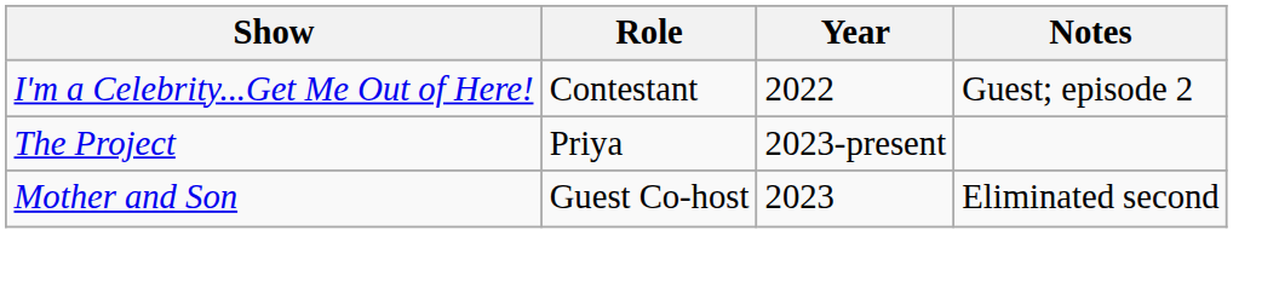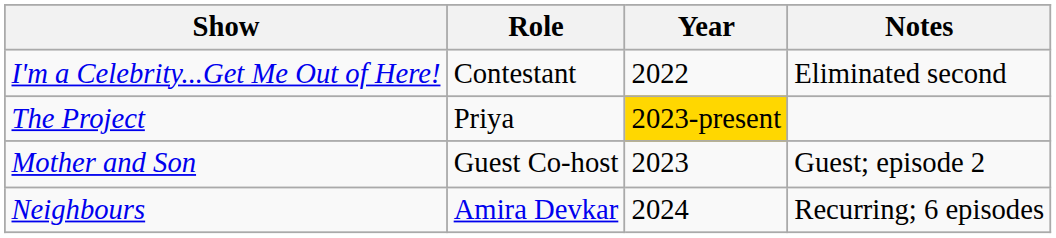I'm a Celebrity...Get Me Out of Here! | Notes: Guest; episode 2 -> Eliminated second
The Project | Year: no background -> gold background
Mother and Son | Notes: Eliminated second -> Guest; episode 2
+ row: Neighbours | Amira Devkar | 2024 | Recurring; 6 episodes
